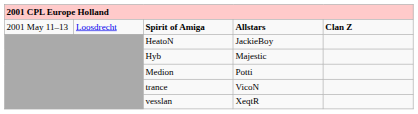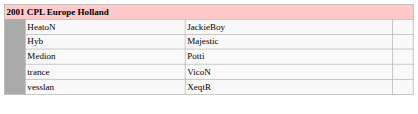- row: 2001 May 11–13 | Loosdrecht | Spirit of Amiga | Allstars | Clan Z
